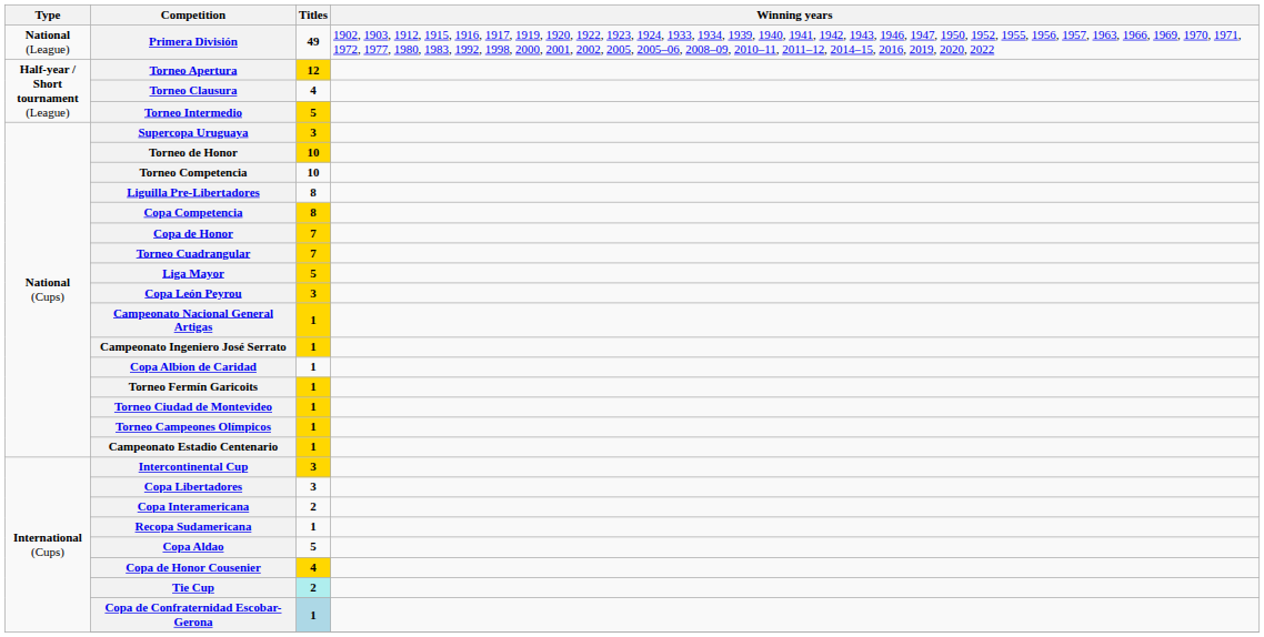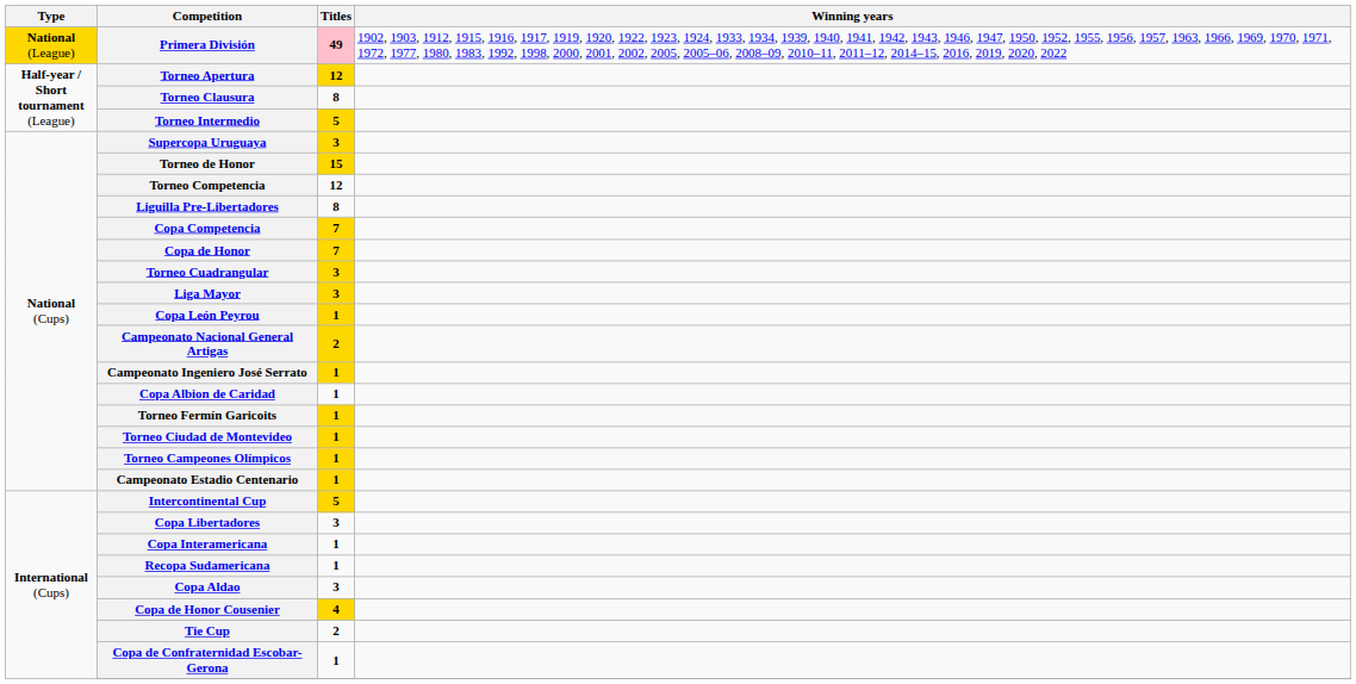Primera División | Type: no background -> gold background
Primera División | Titles: no background -> pink background
Torneo Clausura | Titles: 4 -> 8
Torneo de Honor | Titles: 10 -> 15
Torneo Competencia | Titles: 10 -> 12
Copa Competencia | Titles: 8 -> 7
Torneo Cuadrangular | Titles: 7 -> 3
Liga Mayor | Titles: 5 -> 3
Copa León Peyrou | Titles: 3 -> 1
Campeonato Nacional General Artigas | Titles: 1 -> 2
Intercontinental Cup | Titles: 3 -> 5
Copa Interamericana | Titles: 2 -> 1
Copa Aldao | Titles: 5 -> 3
Tie Cup | Titles: paleturquoise background -> no background
Copa de Confraternidad Escobar-Gerona | Titles: lightblue background -> no background
